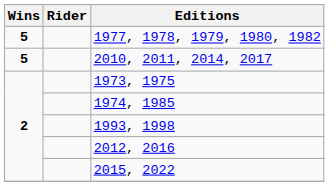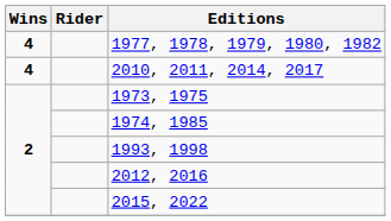1977, 1978, 1979, 1980, 1982 | Wins: 5 -> 4
2010, 2011, 2014, 2017 | Wins: 5 -> 4
